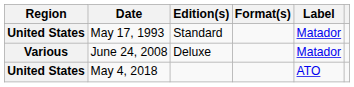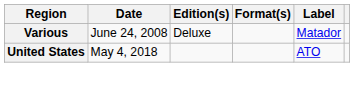- row: United States | May 17, 1993 | Standard | Matador
